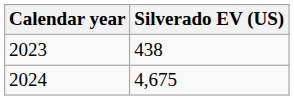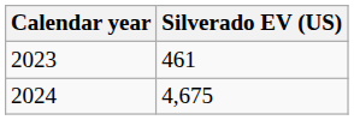2023 | Silverado EV (US): 438 -> 461
